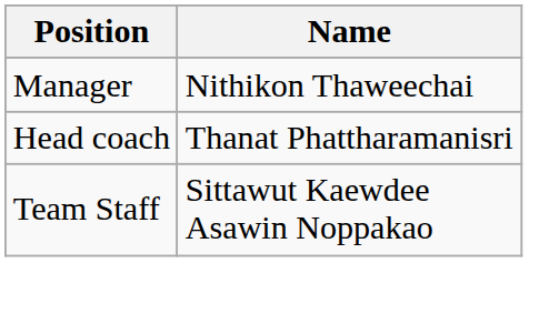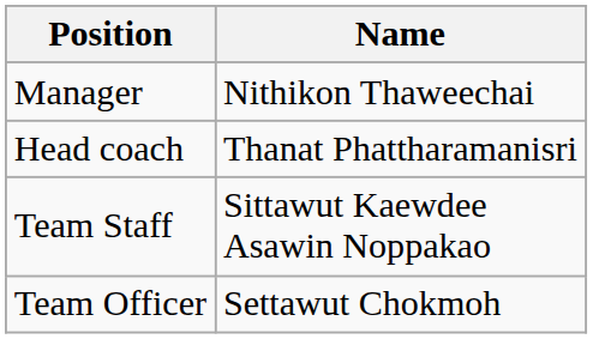+ row: Team Officer | Settawut Chokmoh
